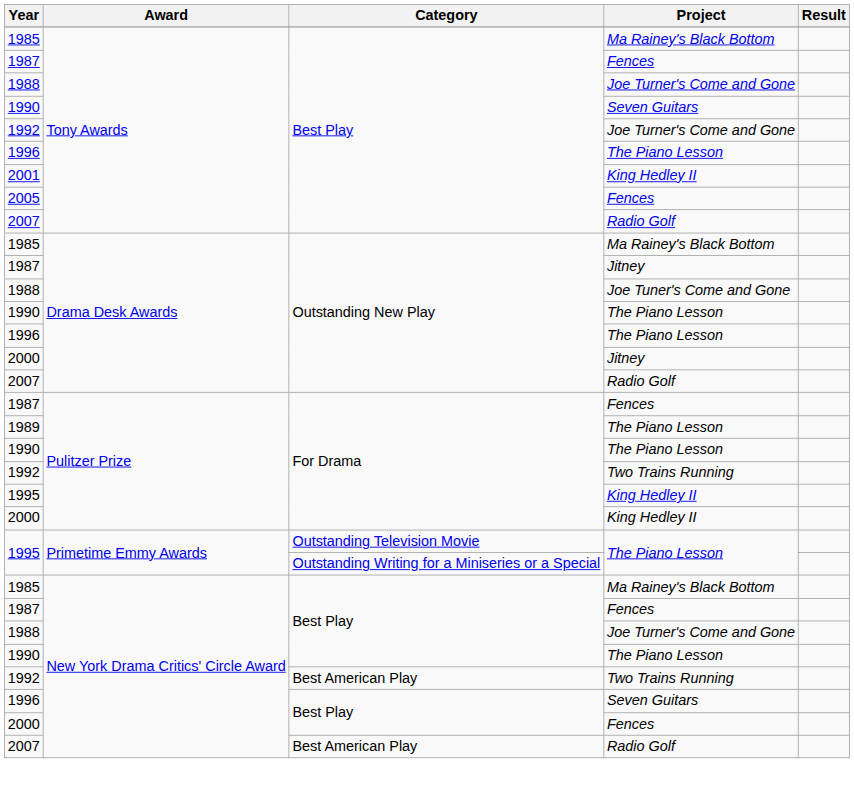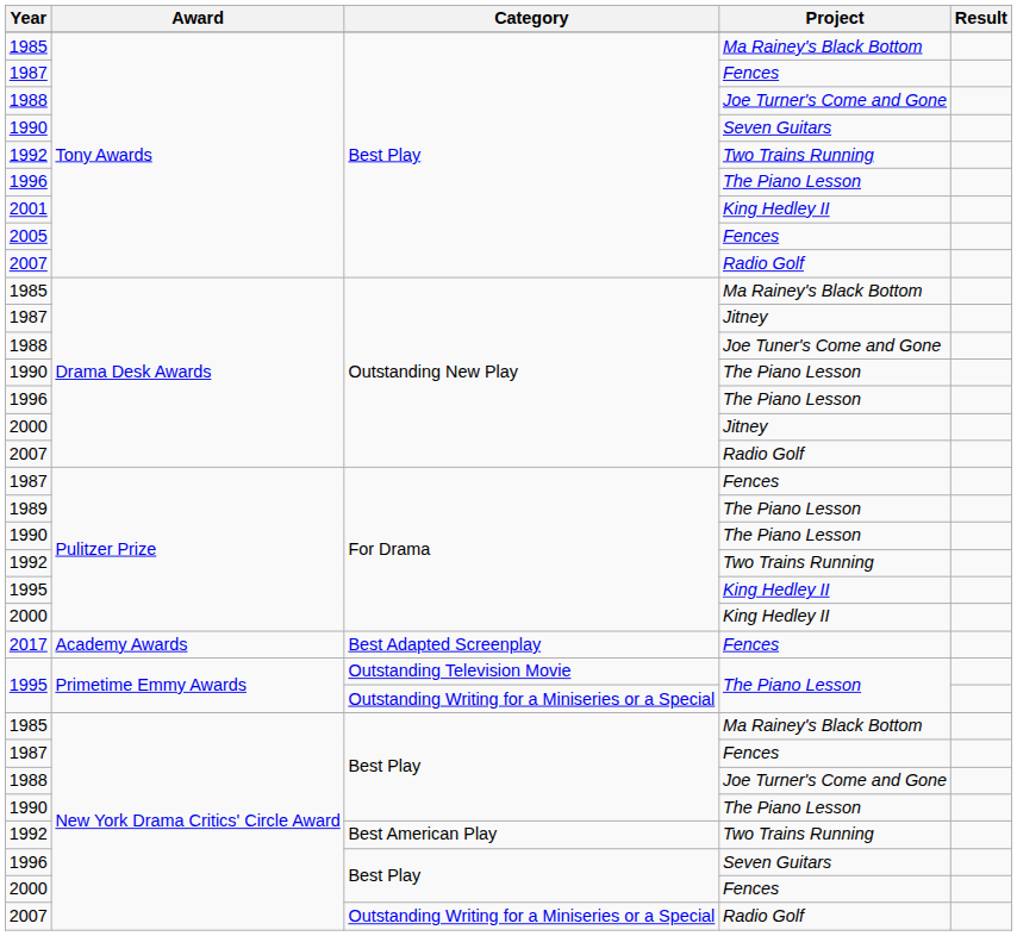1992 / Tony Awards | Project: Joe Turner's Come and Gone -> Two Trains Running
+ row: 2017 | Academy Awards | Best Adapted Screenplay | Fences
2007 / New York Drama Critics' Circle Award | Category: Best American Play -> Outstanding Writing for a Miniseries or a Special
